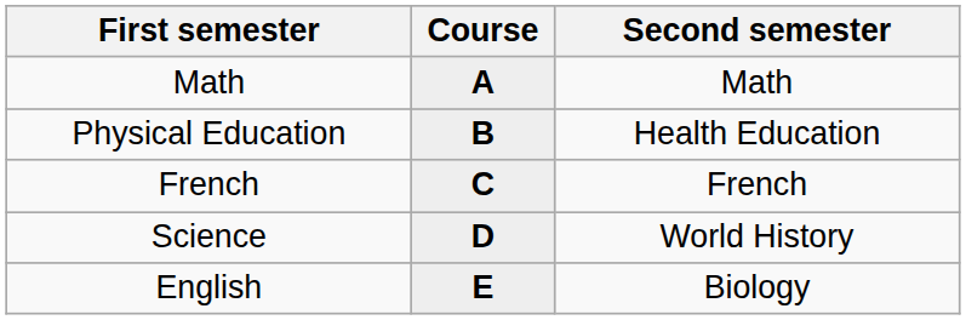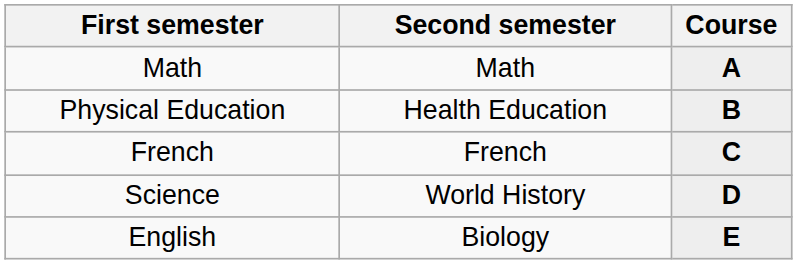columns swapped: Course <-> Second semester
